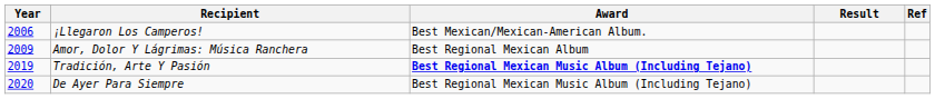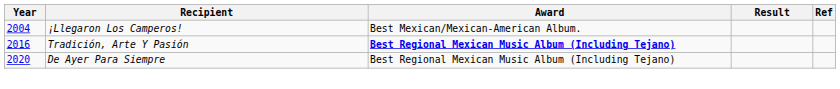¡Llegaron Los Camperos! | Year: 2006 -> 2004
- row: 2009 | Amor, Dolor Y Lágrimas: Música Ranchera | Best Regional Mexican Album
Tradición, Arte Y Pasión | Year: 2019 -> 2016
